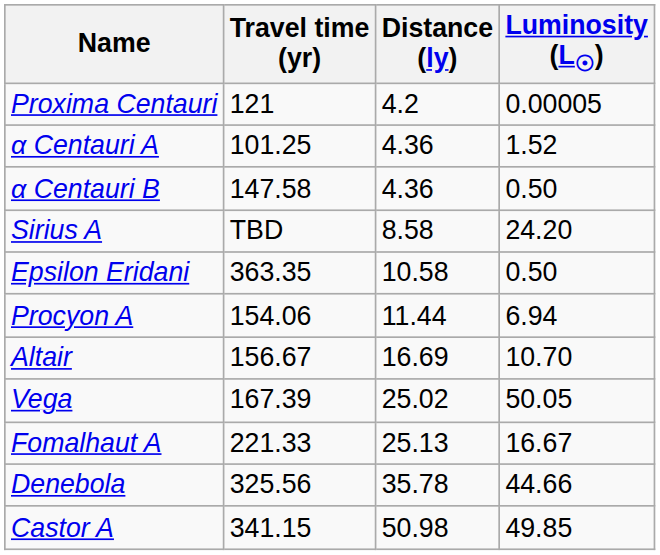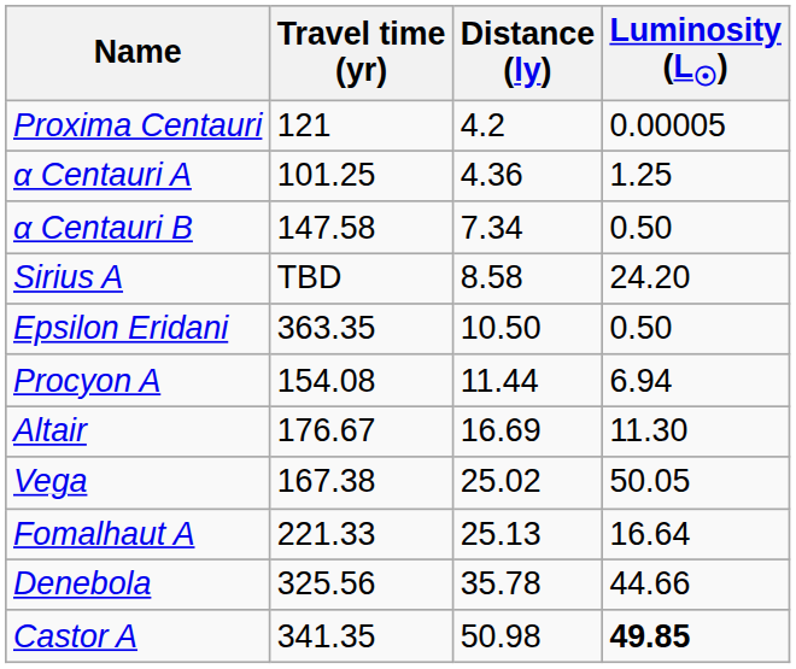α Centauri A | Luminosity (L☉): 1.52 -> 1.25
α Centauri B | Distance (ly): 4.36 -> 7.34
Epsilon Eridani | Distance (ly): 10.58 -> 10.50
Procyon A | Travel time (yr): 154.06 -> 154.08
Altair | Travel time (yr): 156.67 -> 176.67
Altair | Luminosity (L☉): 10.70 -> 11.30
Vega | Travel time (yr): 167.39 -> 167.38
Fomalhaut A | Luminosity (L☉): 16.67 -> 16.64
Castor A | Travel time (yr): 341.15 -> 341.35
Castor A | Luminosity (L☉): normal -> bold
